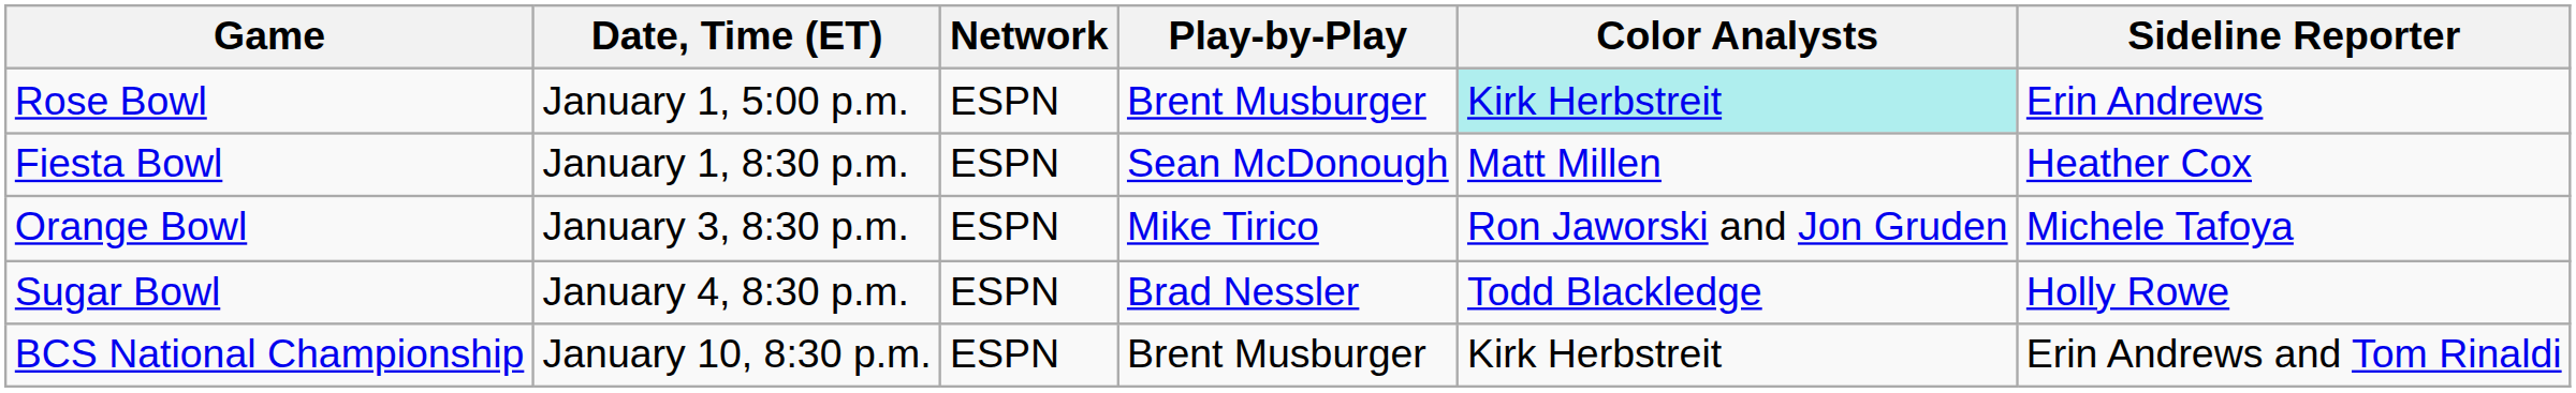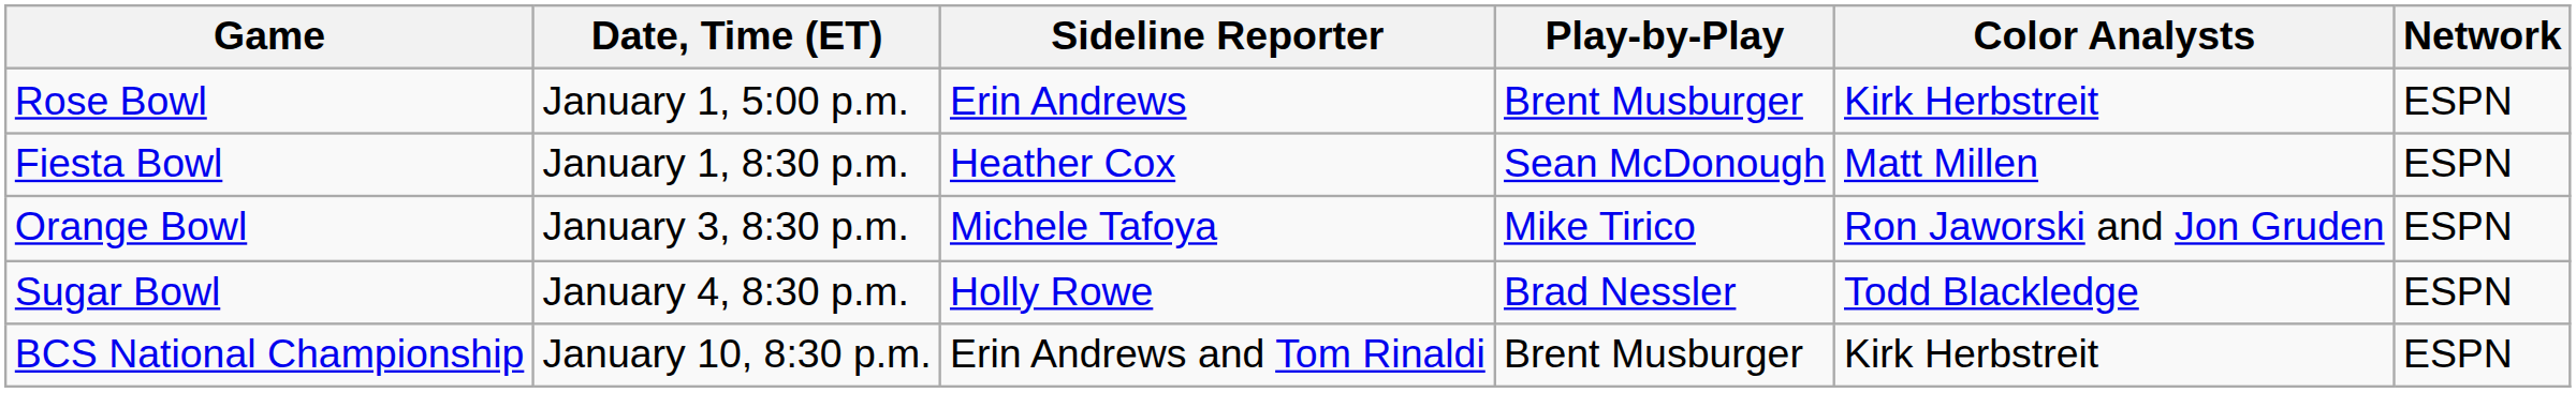columns swapped: Network <-> Sideline Reporter
Rose Bowl | Color Analysts: paleturquoise background -> no background
